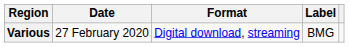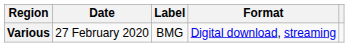columns swapped: Format <-> Label
